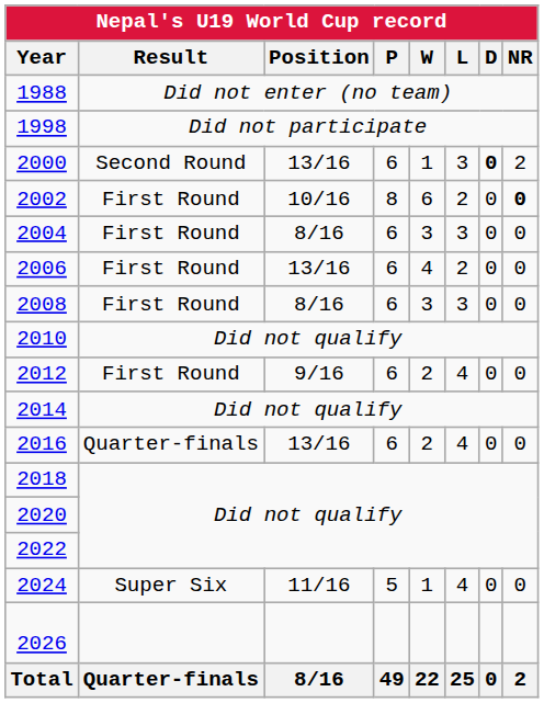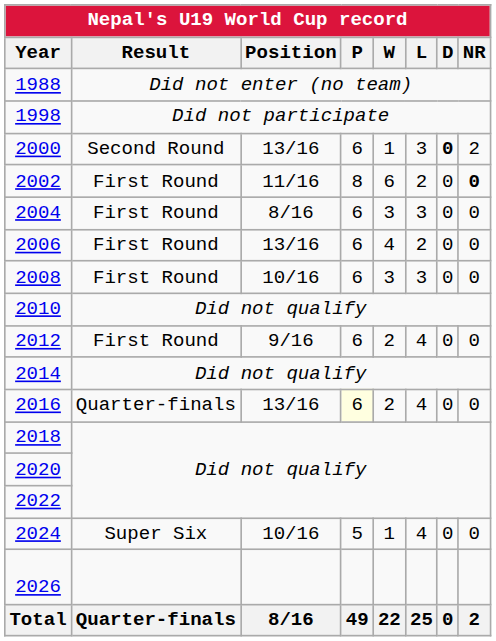2002 | Position: 10/16 -> 11/16
2008 | Position: 8/16 -> 10/16
2016 | P: no background -> lightyellow background
2024 | Position: 11/16 -> 10/16
